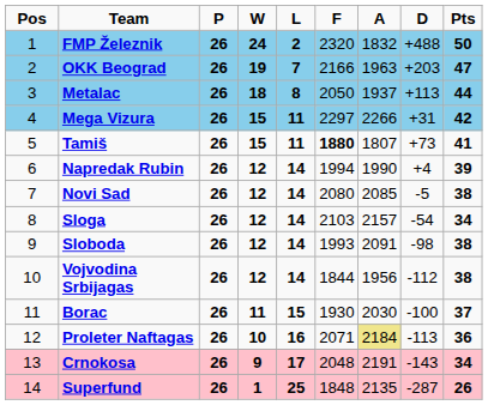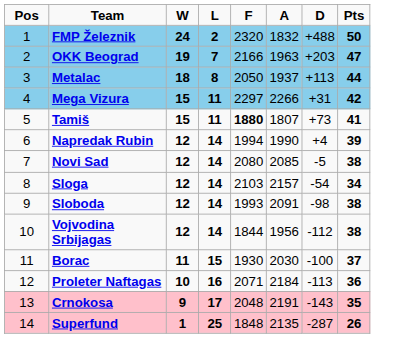- column: P | 26 | 26 | 26 | 26 | 26 | 26 | 26 | 26 | 26 | 26 | 26 | 26 | 26 | 26
Proleter Naftagas | A: khaki background -> no background
Crnokosa | Pts: 34 -> 35
